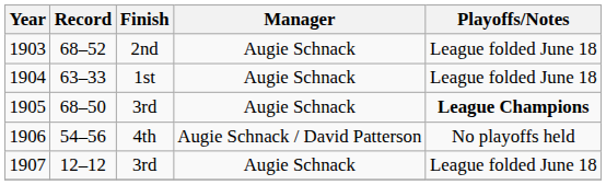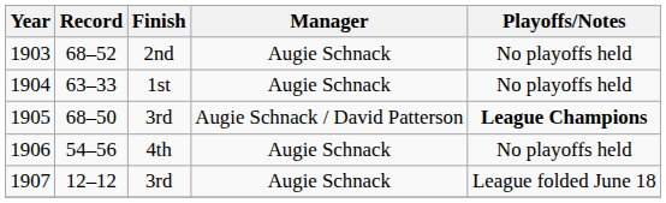1903 | Playoffs/Notes: League folded June 18 -> No playoffs held
1904 | Playoffs/Notes: League folded June 18 -> No playoffs held
1905 | Manager: Augie Schnack -> Augie Schnack / David Patterson
1906 | Manager: Augie Schnack / David Patterson -> Augie Schnack
